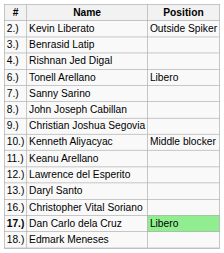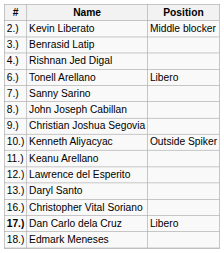Kevin Liberato | Position: Outside Spiker -> Middle blocker
Kenneth Aliyacyac | Position: Middle blocker -> Outside Spiker
Dan Carlo dela Cruz | Position: lightgreen background -> no background
